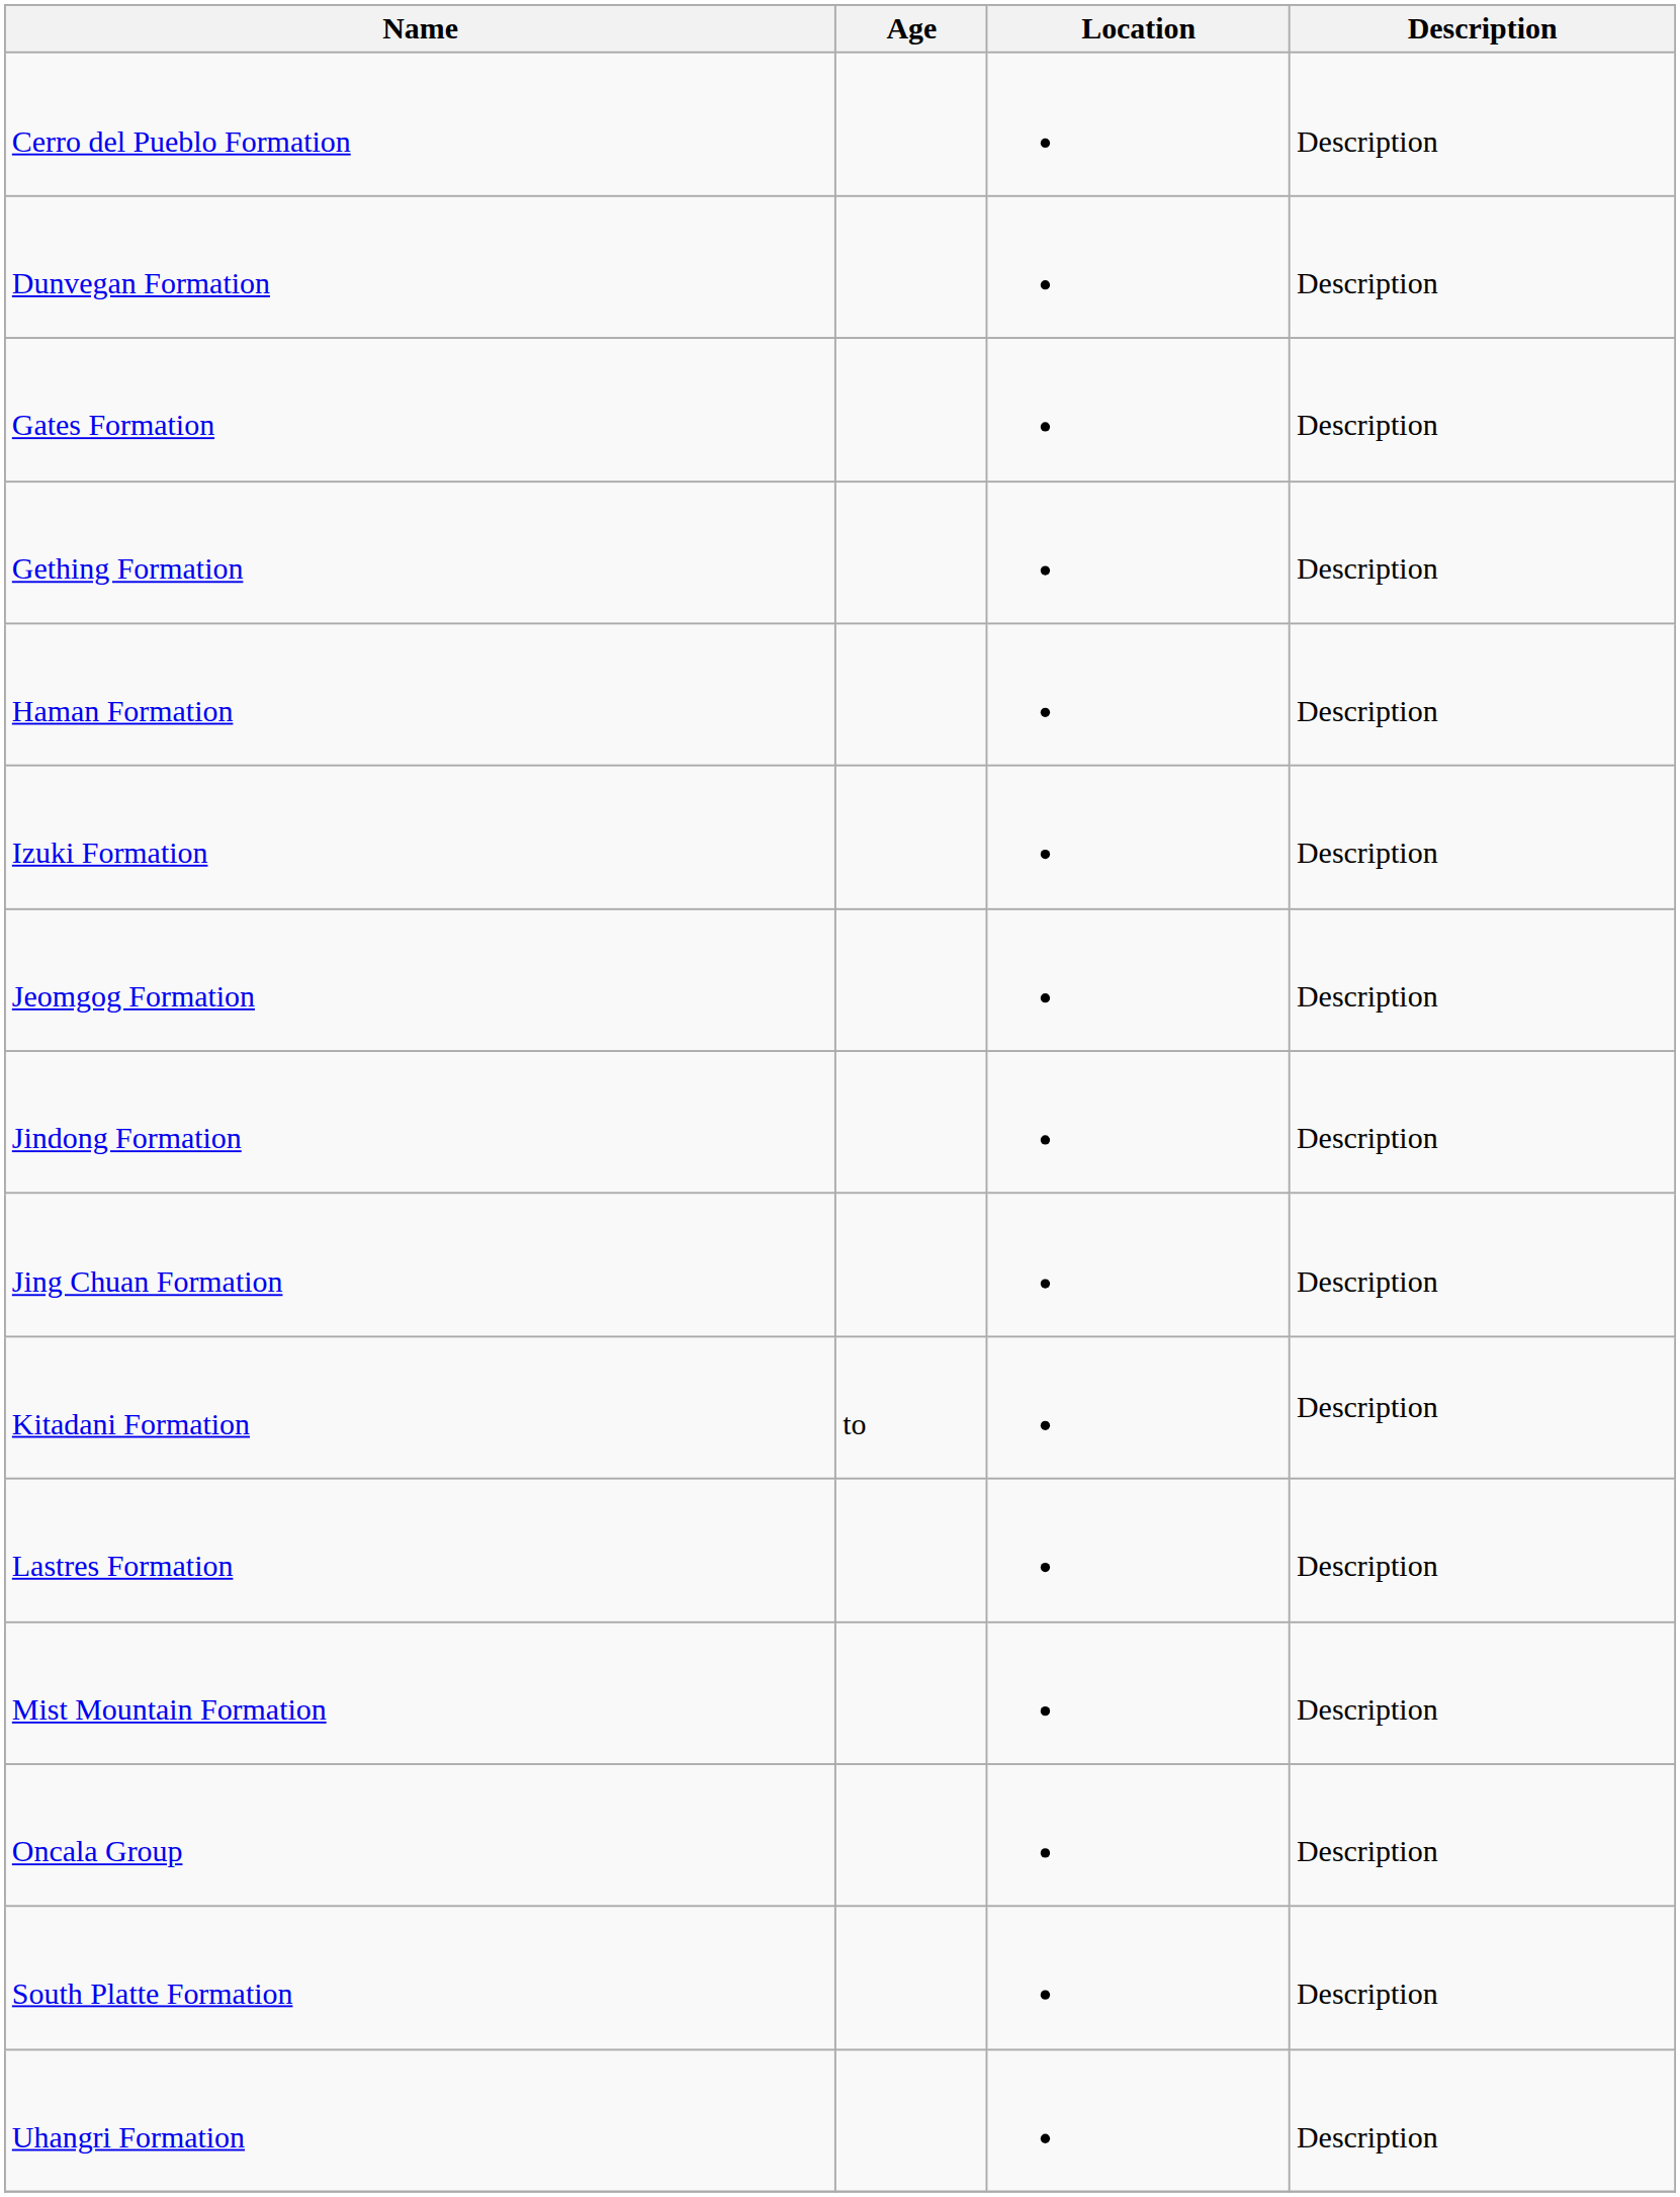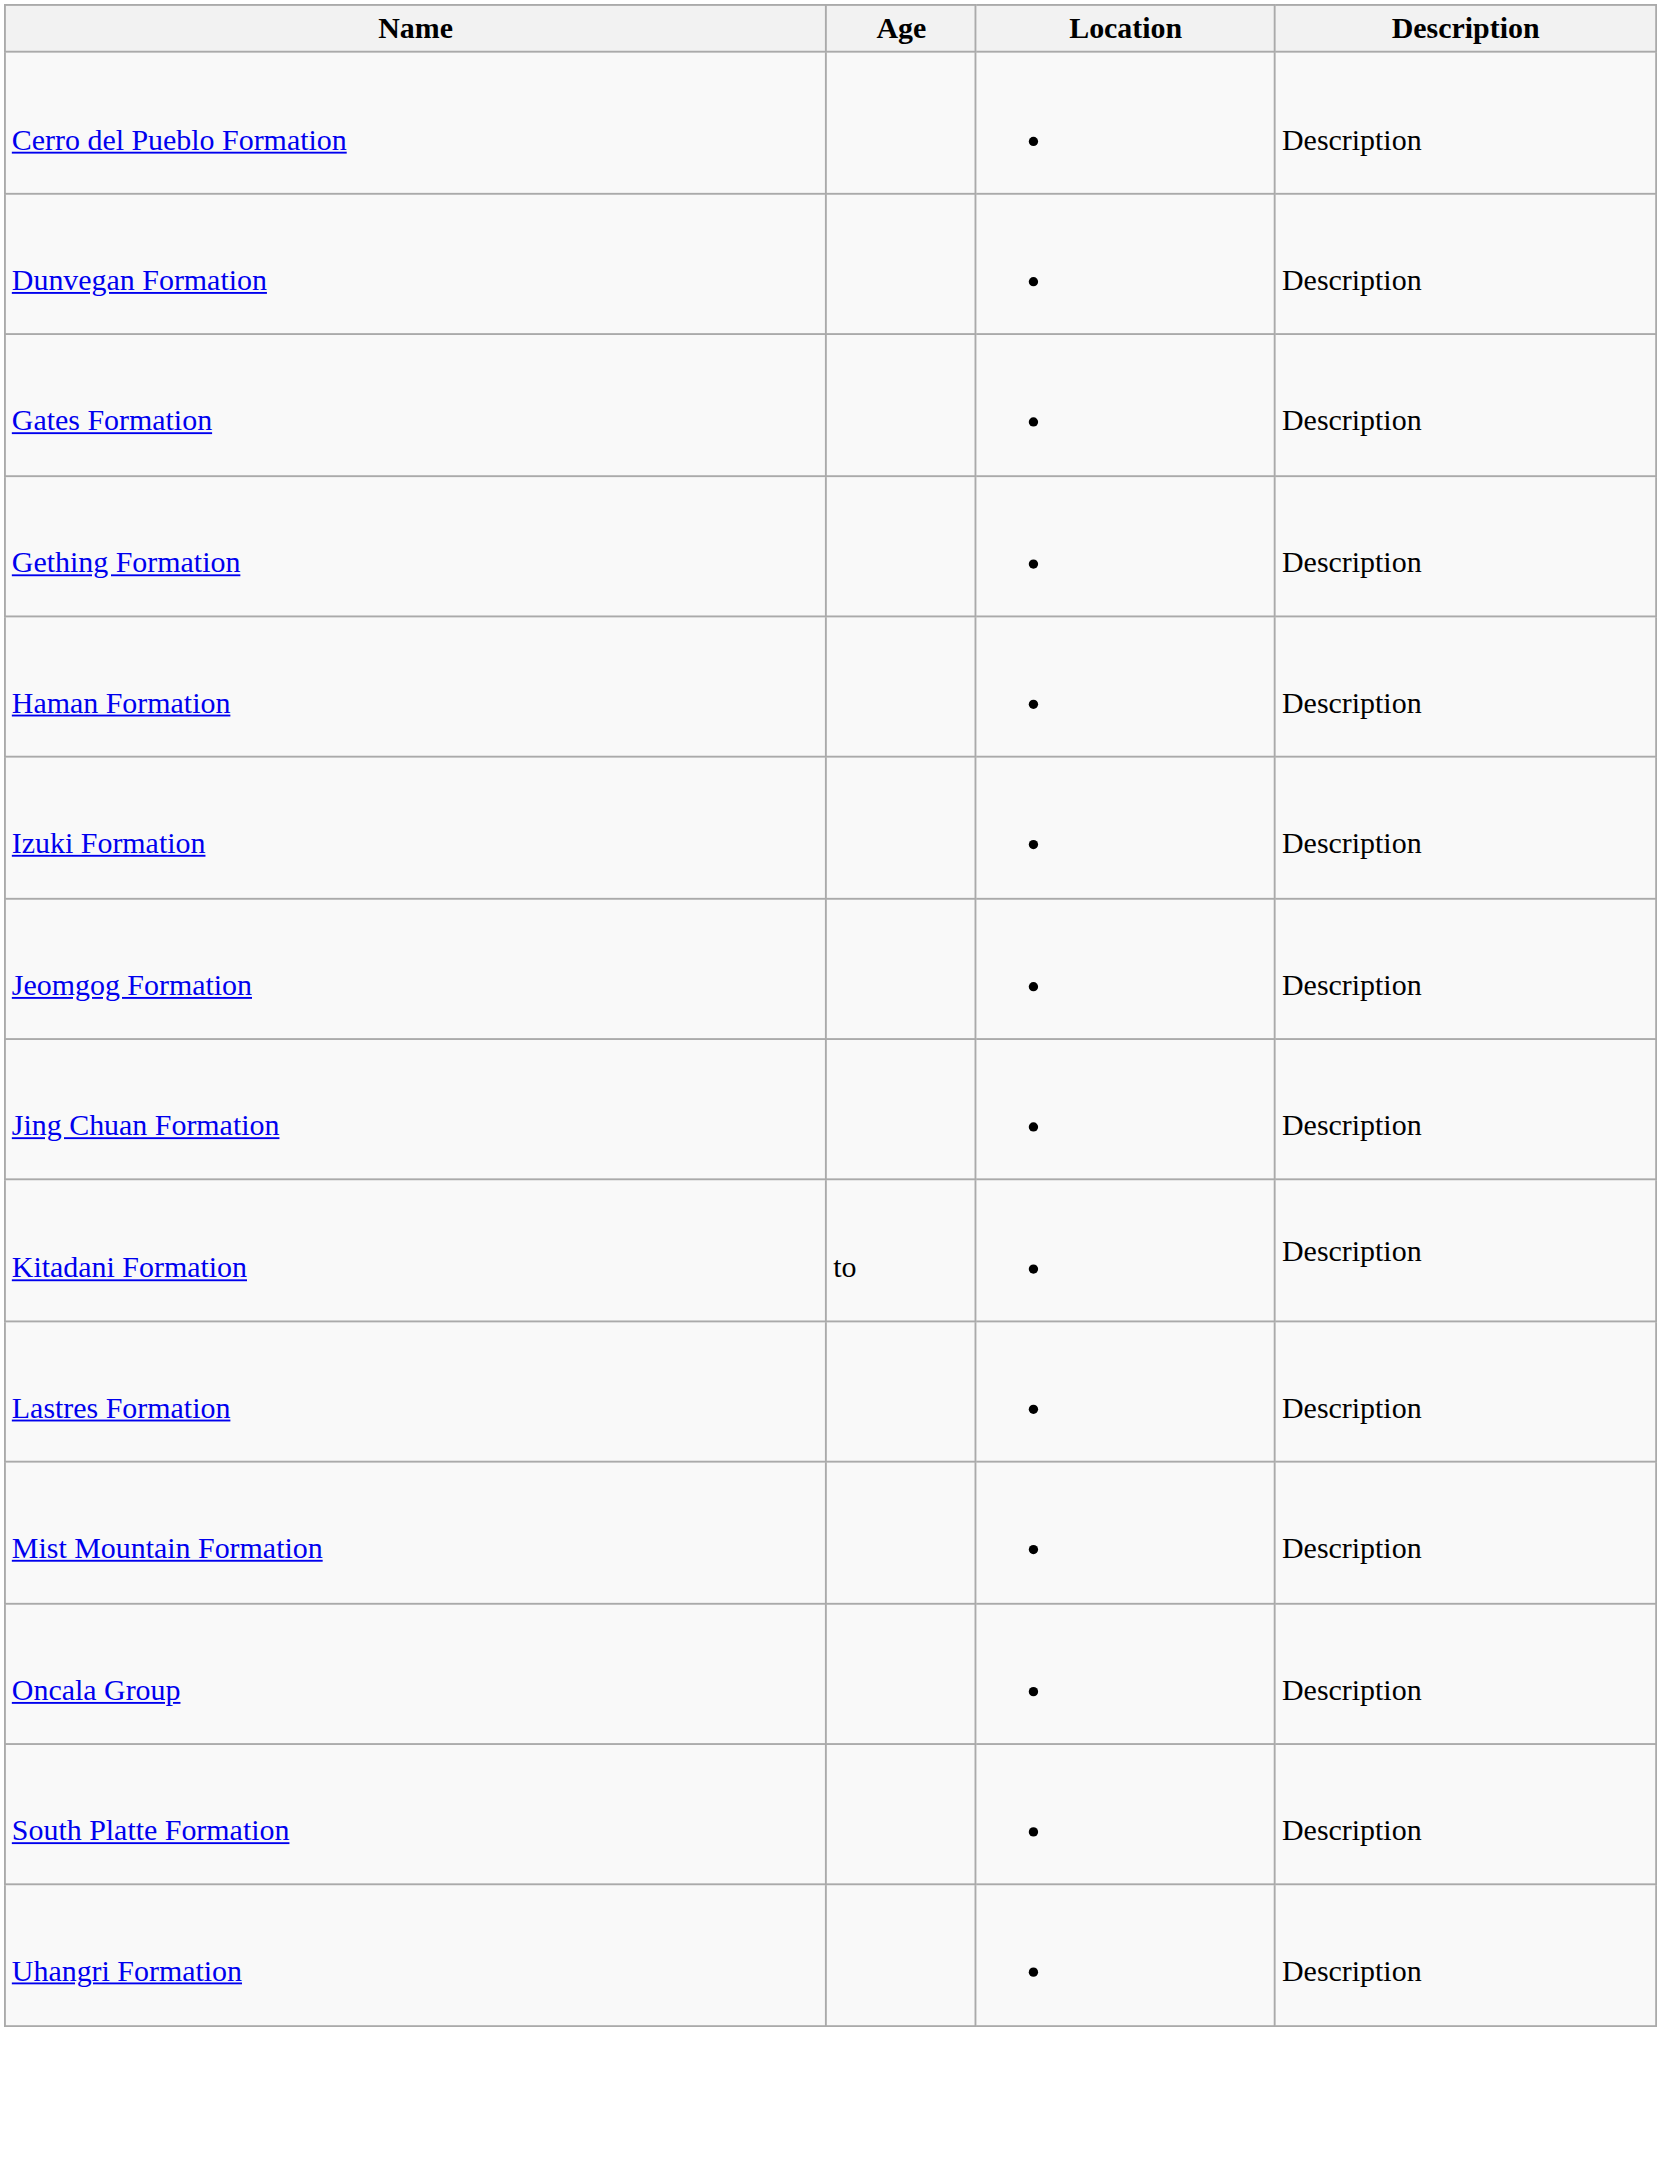- row: Jindong Formation | Description
